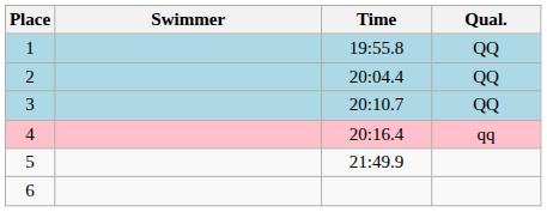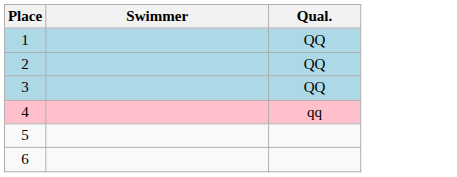- column: Time | 19:55.8 | 20:04.4 | 20:10.7 | 20:16.4 | 21:49.9
